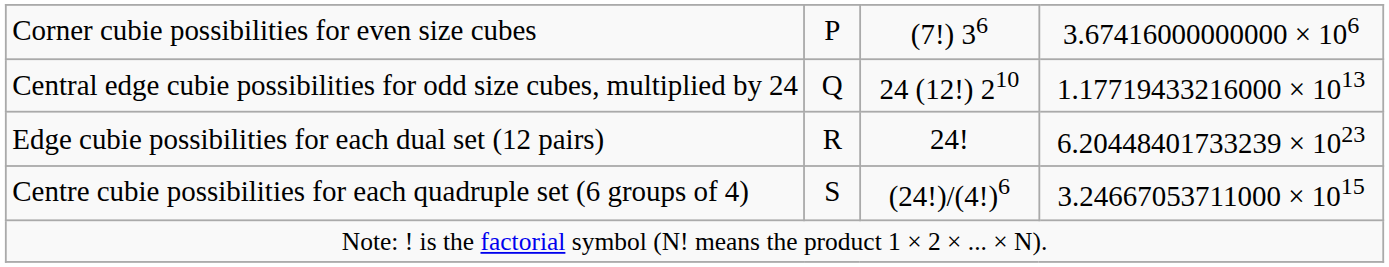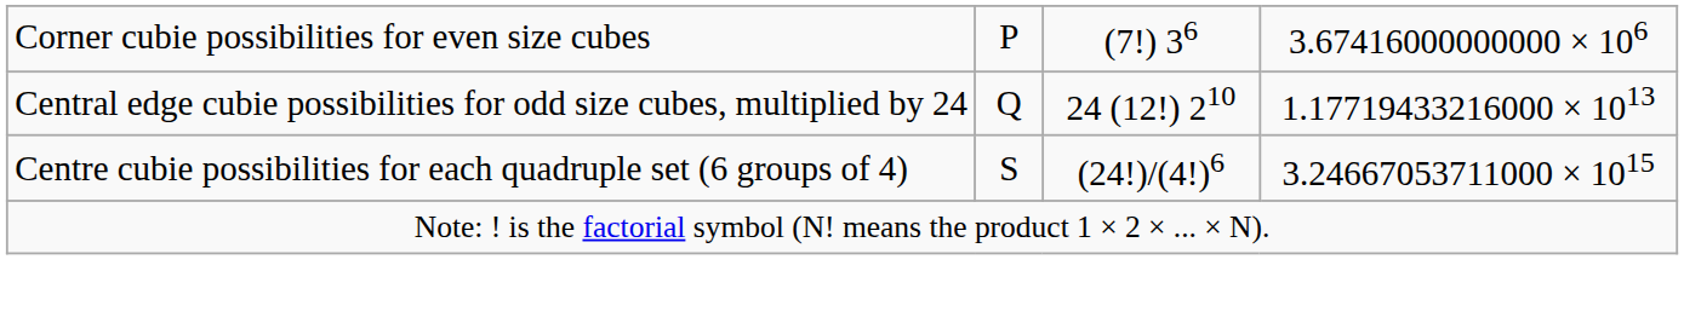- row: Edge cubie possibilities for each dual set (12 pairs) | R | 24! | 6.20448401733239 × 1023
